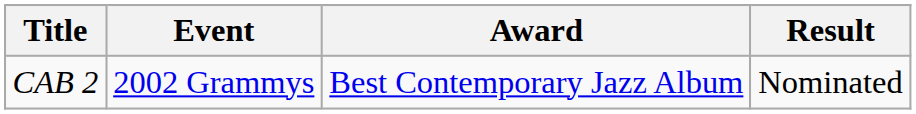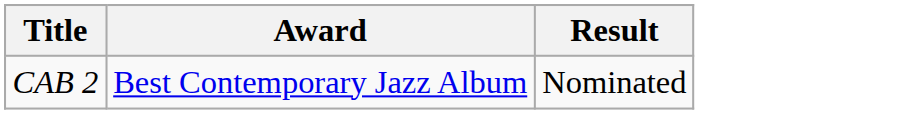- column: Event | 2002 Grammys
